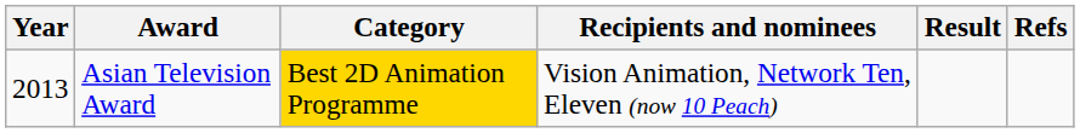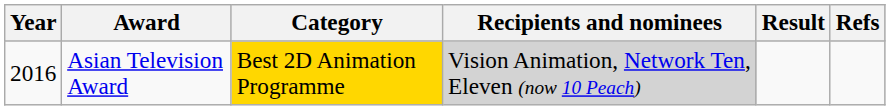Asian Television Award | Year: 2013 -> 2016
Asian Television Award | Recipients and nominees: no background -> lightgrey background
